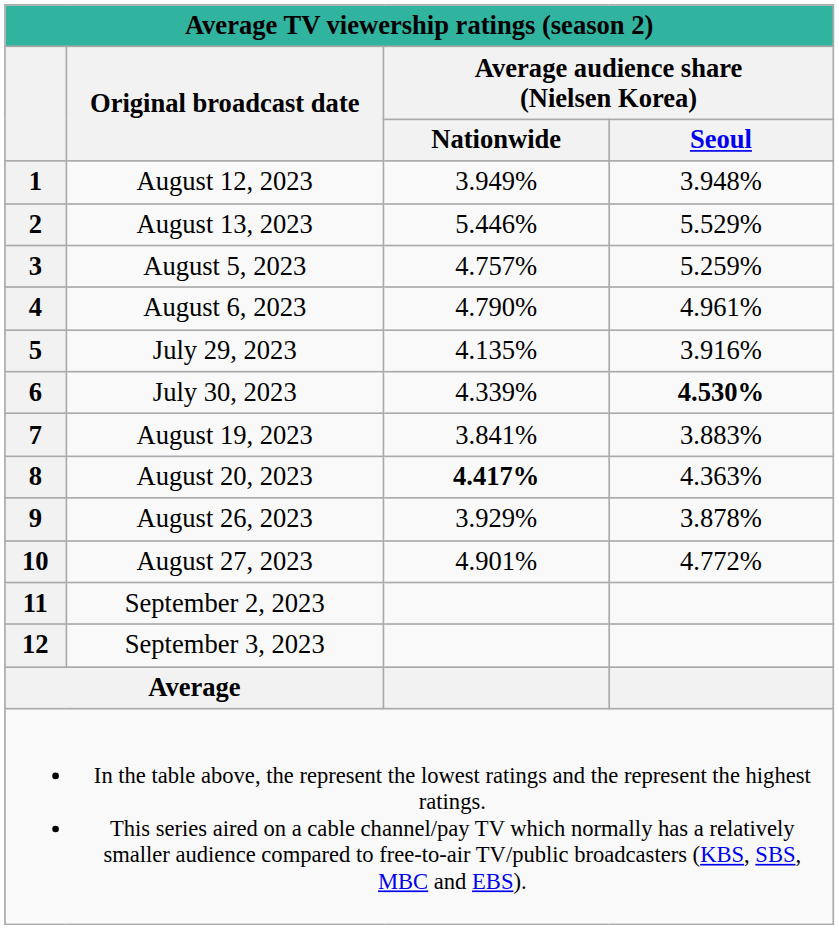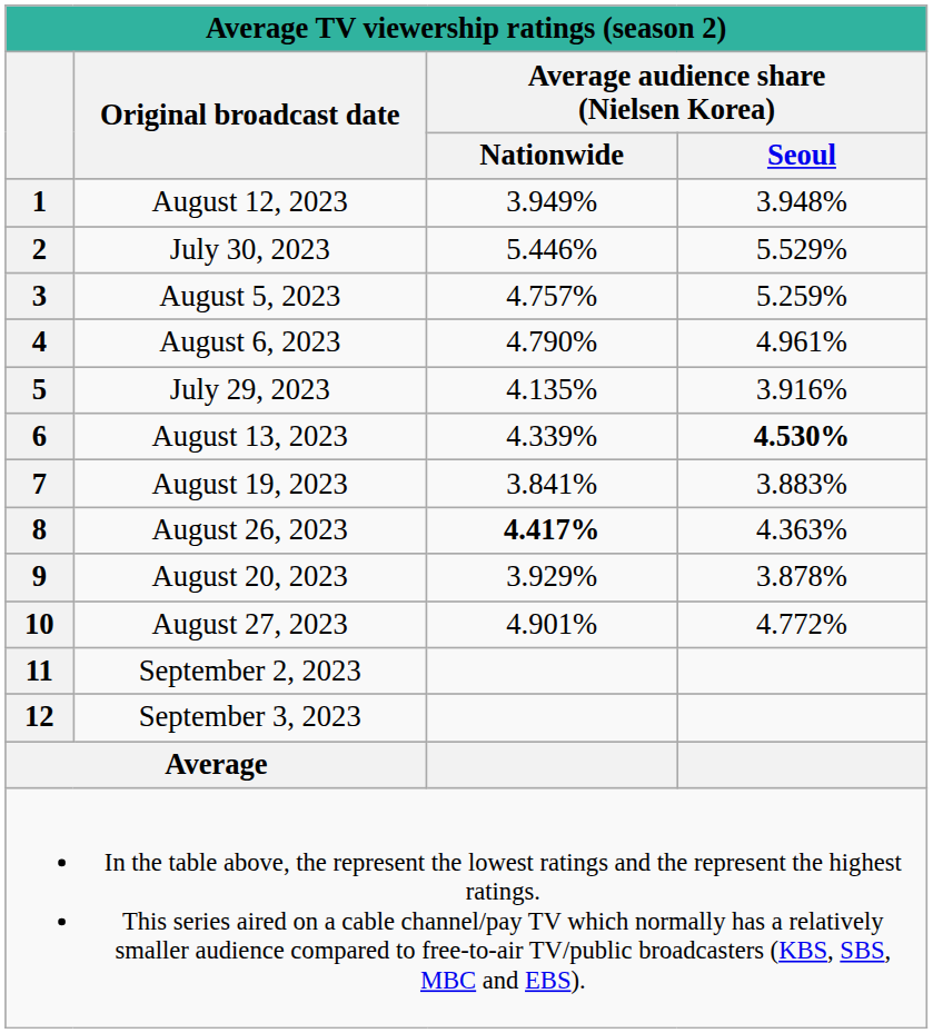2 | Original broadcast date: August 13, 2023 -> July 30, 2023
6 | Original broadcast date: July 30, 2023 -> August 13, 2023
8 | Original broadcast date: August 20, 2023 -> August 26, 2023
9 | Original broadcast date: August 26, 2023 -> August 20, 2023
